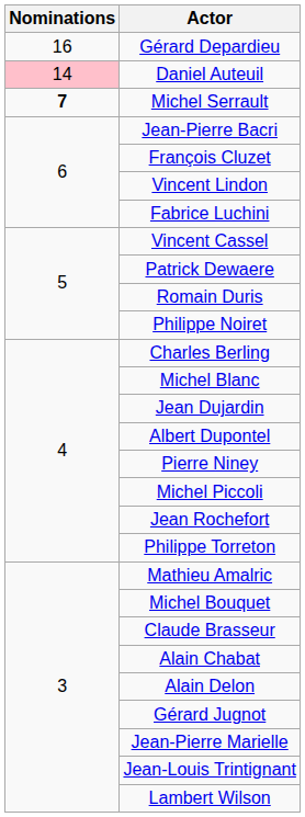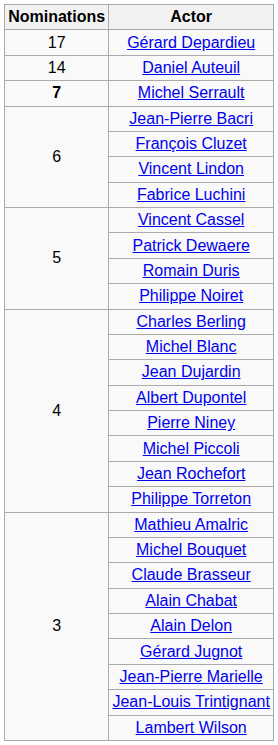Gérard Depardieu | Nominations: 16 -> 17
Daniel Auteuil | Nominations: pink background -> no background
